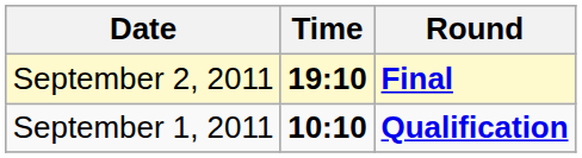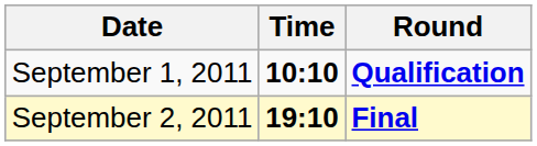rows swapped: September 1, 2011 <-> September 2, 2011
